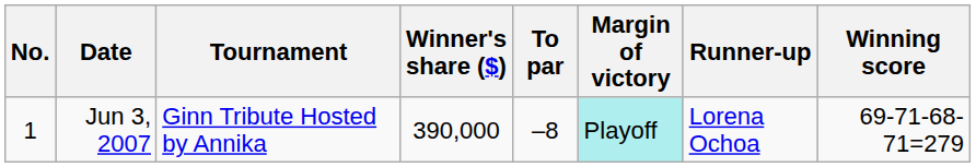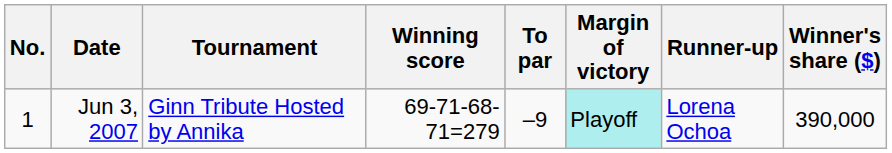columns swapped: Winning score <-> Winner's share ($)
Jun 3, 2007 | To par: –8 -> –9
